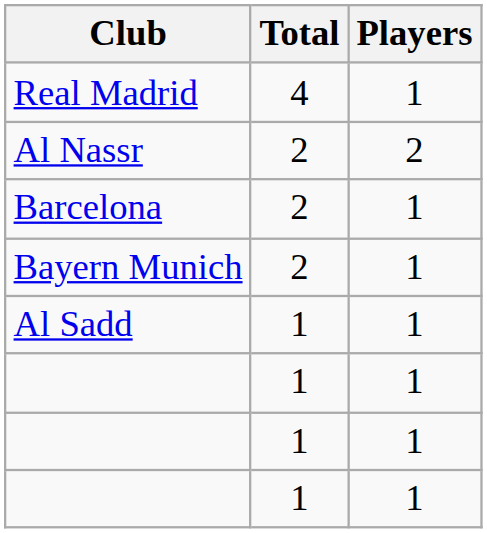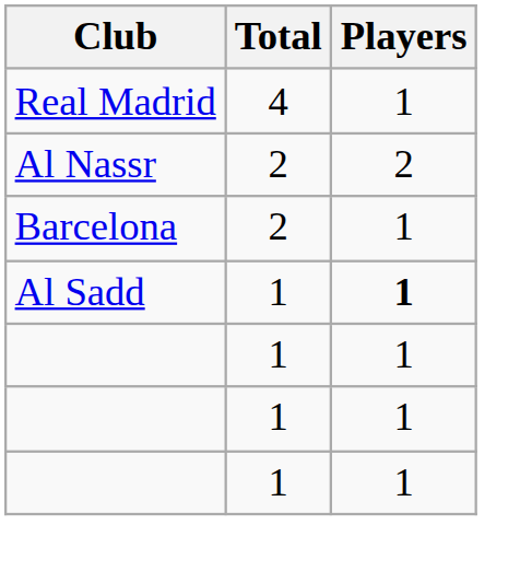- row: Bayern Munich | 2 | 1
Al Sadd | Players: normal -> bold
